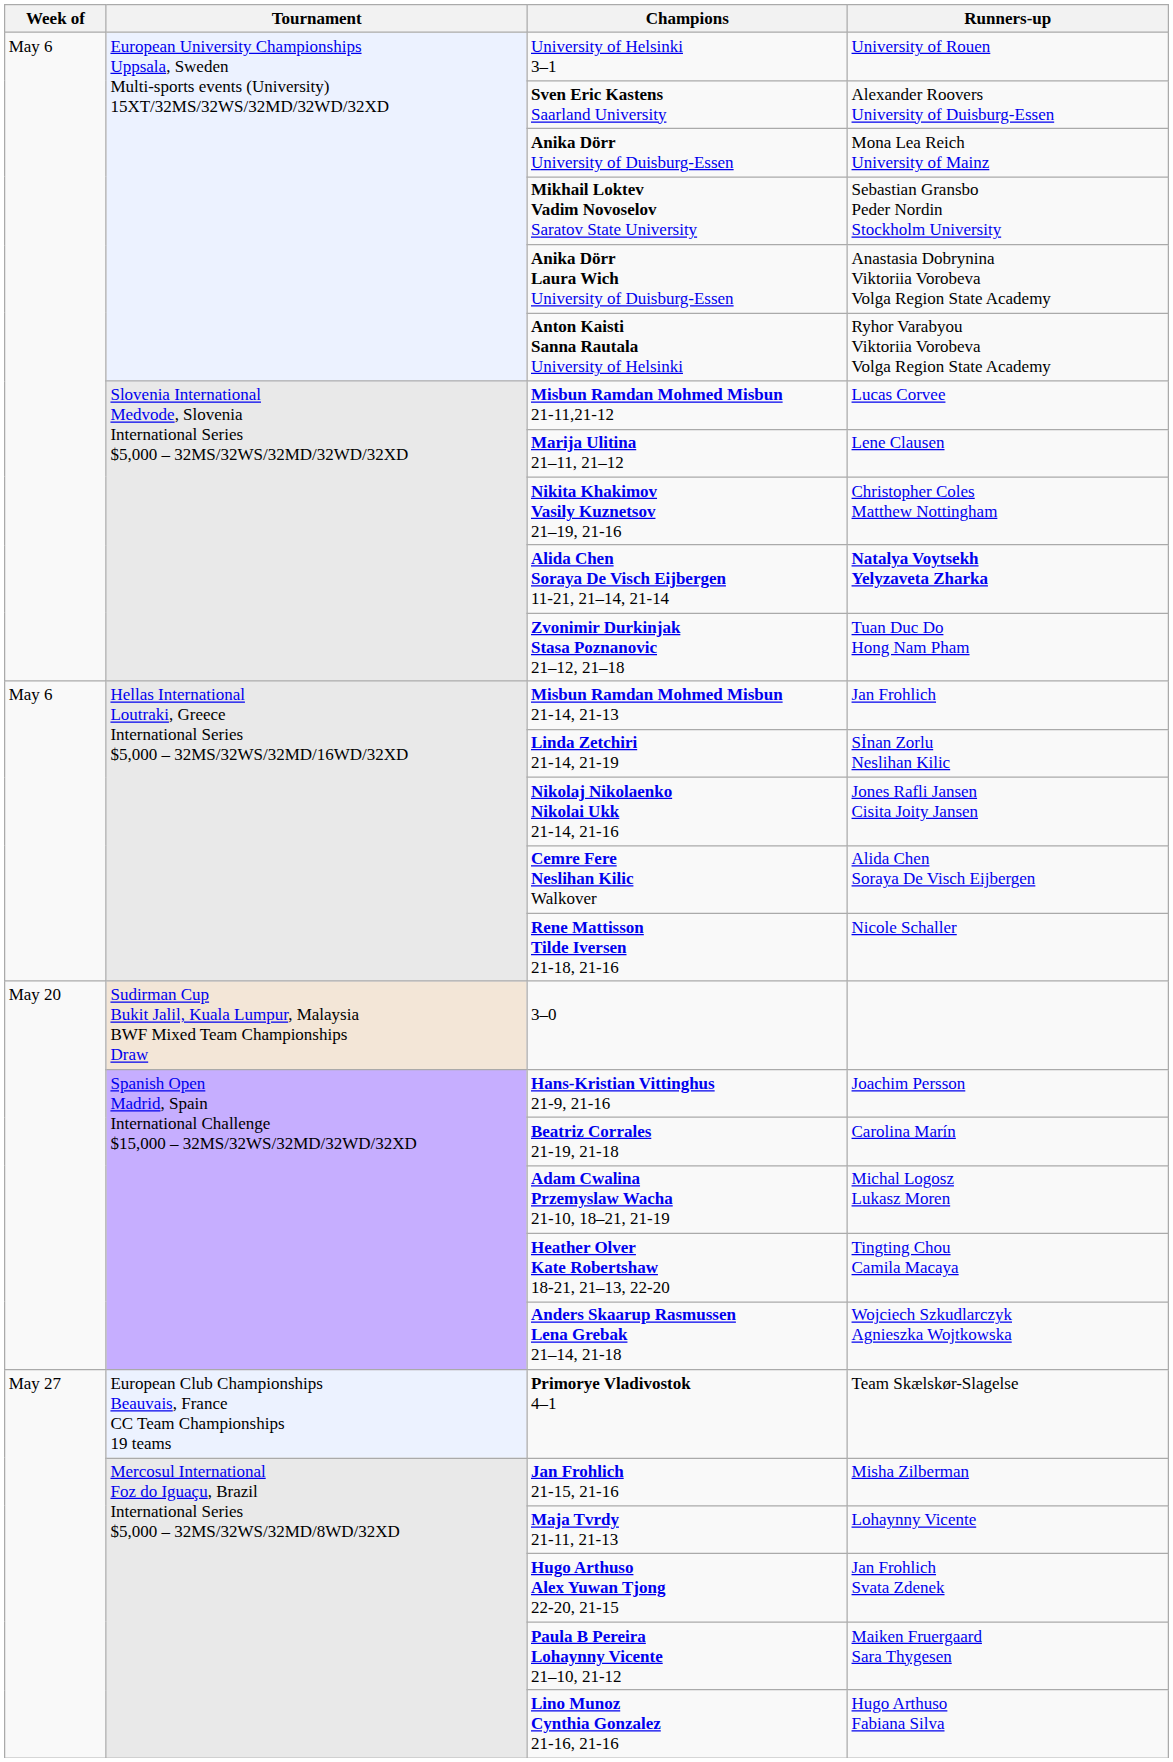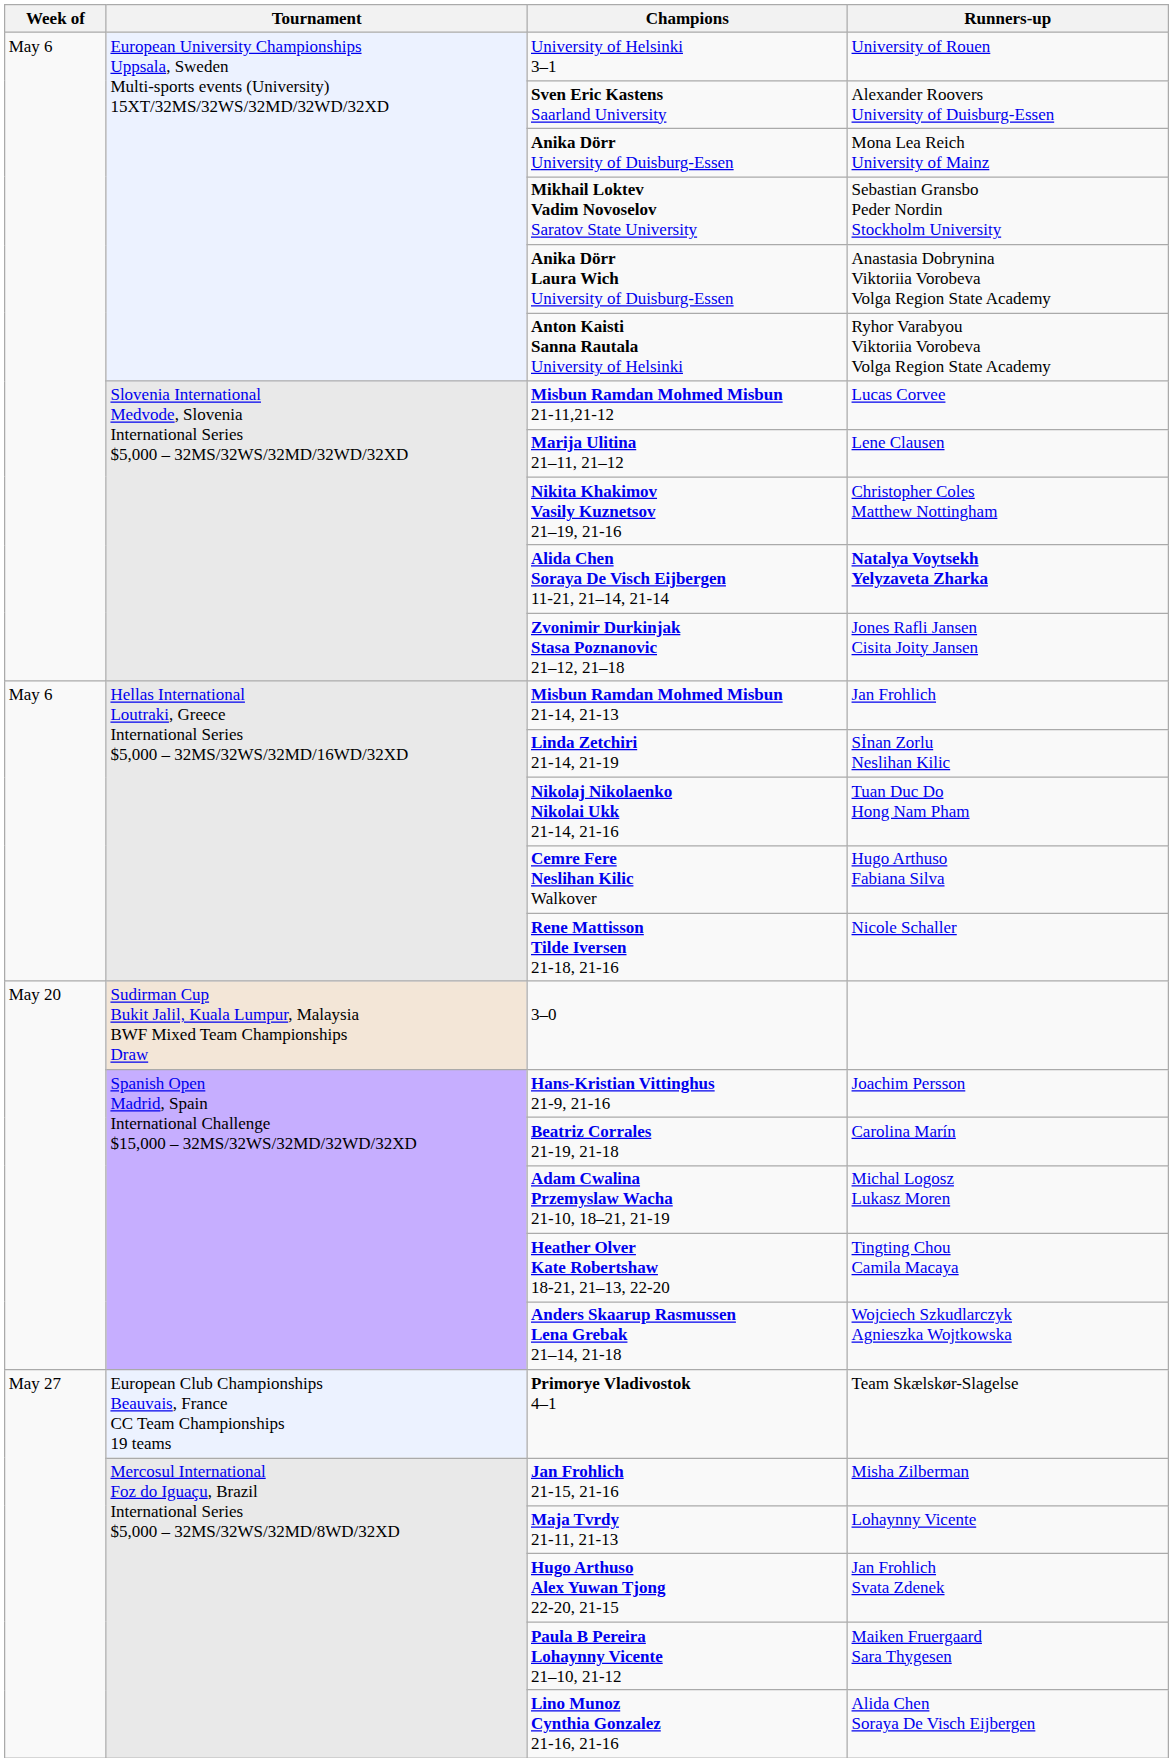Zvonimir Durkinjak Stasa Poznanovic 21–12, 21–18 | Runners-up: Tuan Duc Do Hong Nam Pham -> Jones Rafli Jansen Cisita Joity Jansen
Nikolaj Nikolaenko Nikolai Ukk 21-14, 21-16 | Runners-up: Jones Rafli Jansen Cisita Joity Jansen -> Tuan Duc Do Hong Nam Pham
Cemre Fere Neslihan Kilic Walkover | Runners-up: Alida Chen Soraya De Visch Eijbergen -> Hugo Arthuso Fabiana Silva
Lino Munoz Cynthia Gonzalez 21-16, 21-16 | Runners-up: Hugo Arthuso Fabiana Silva -> Alida Chen Soraya De Visch Eijbergen
